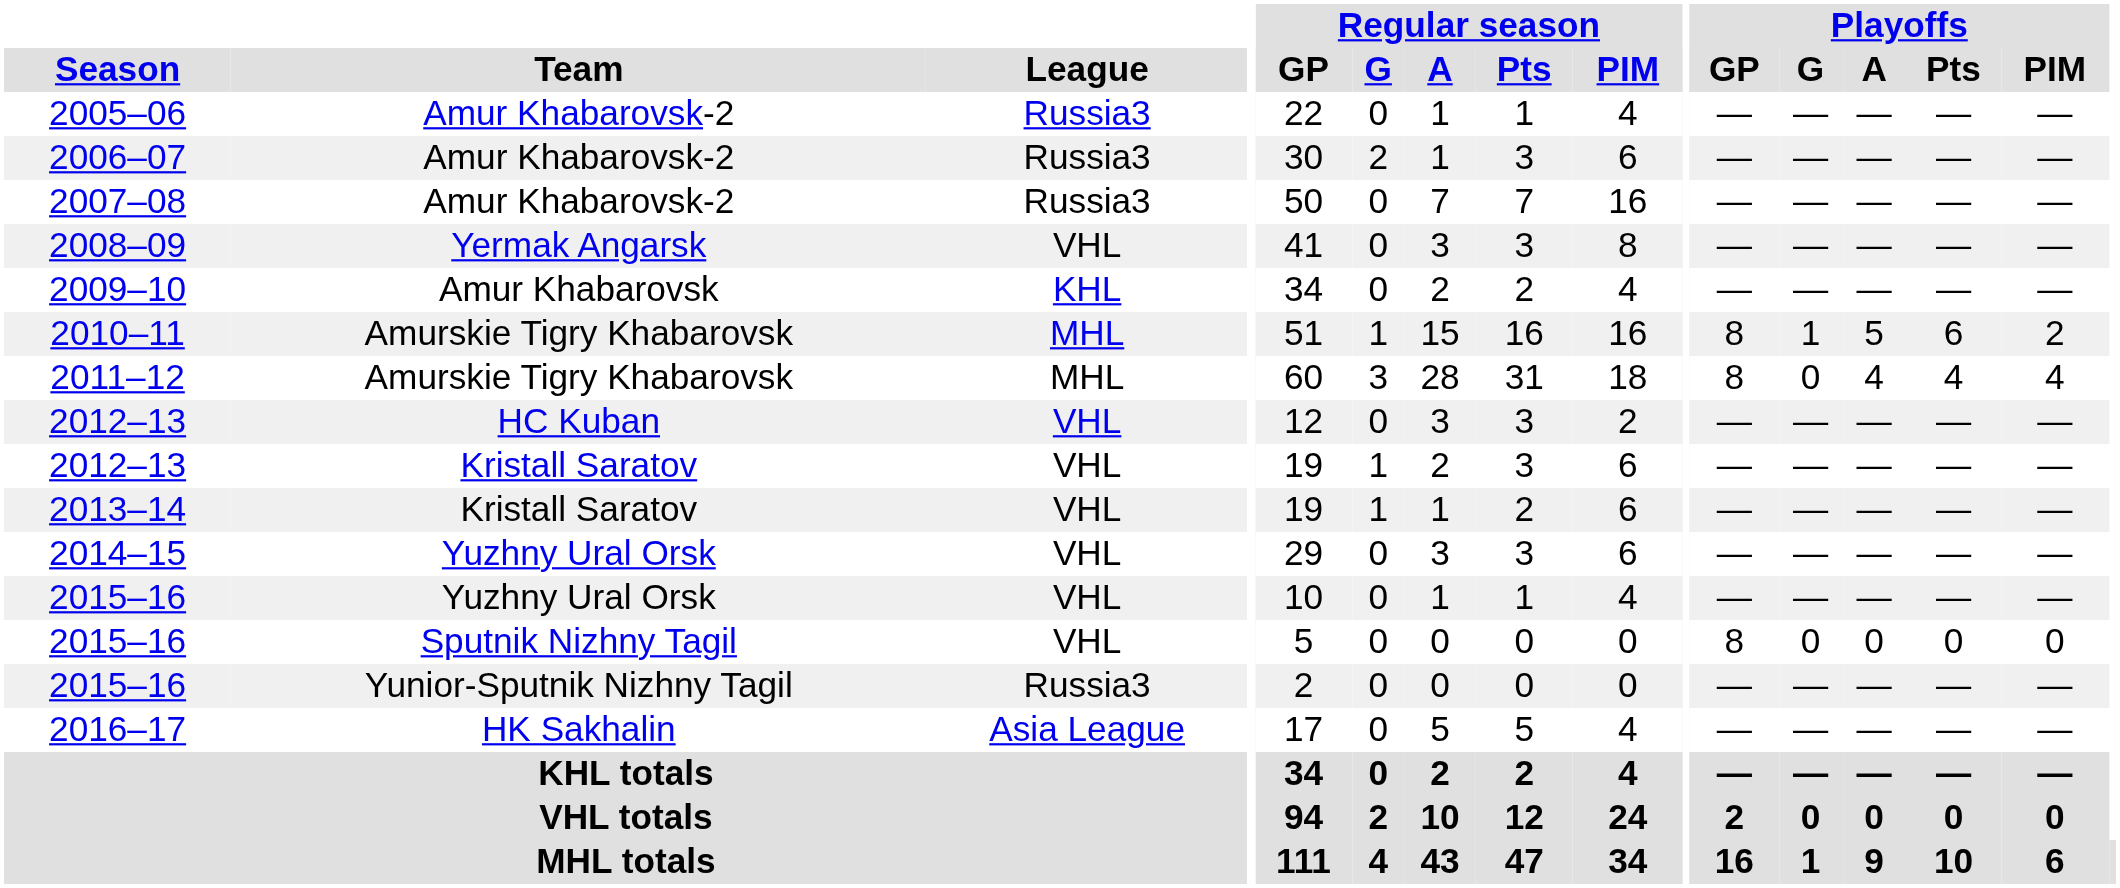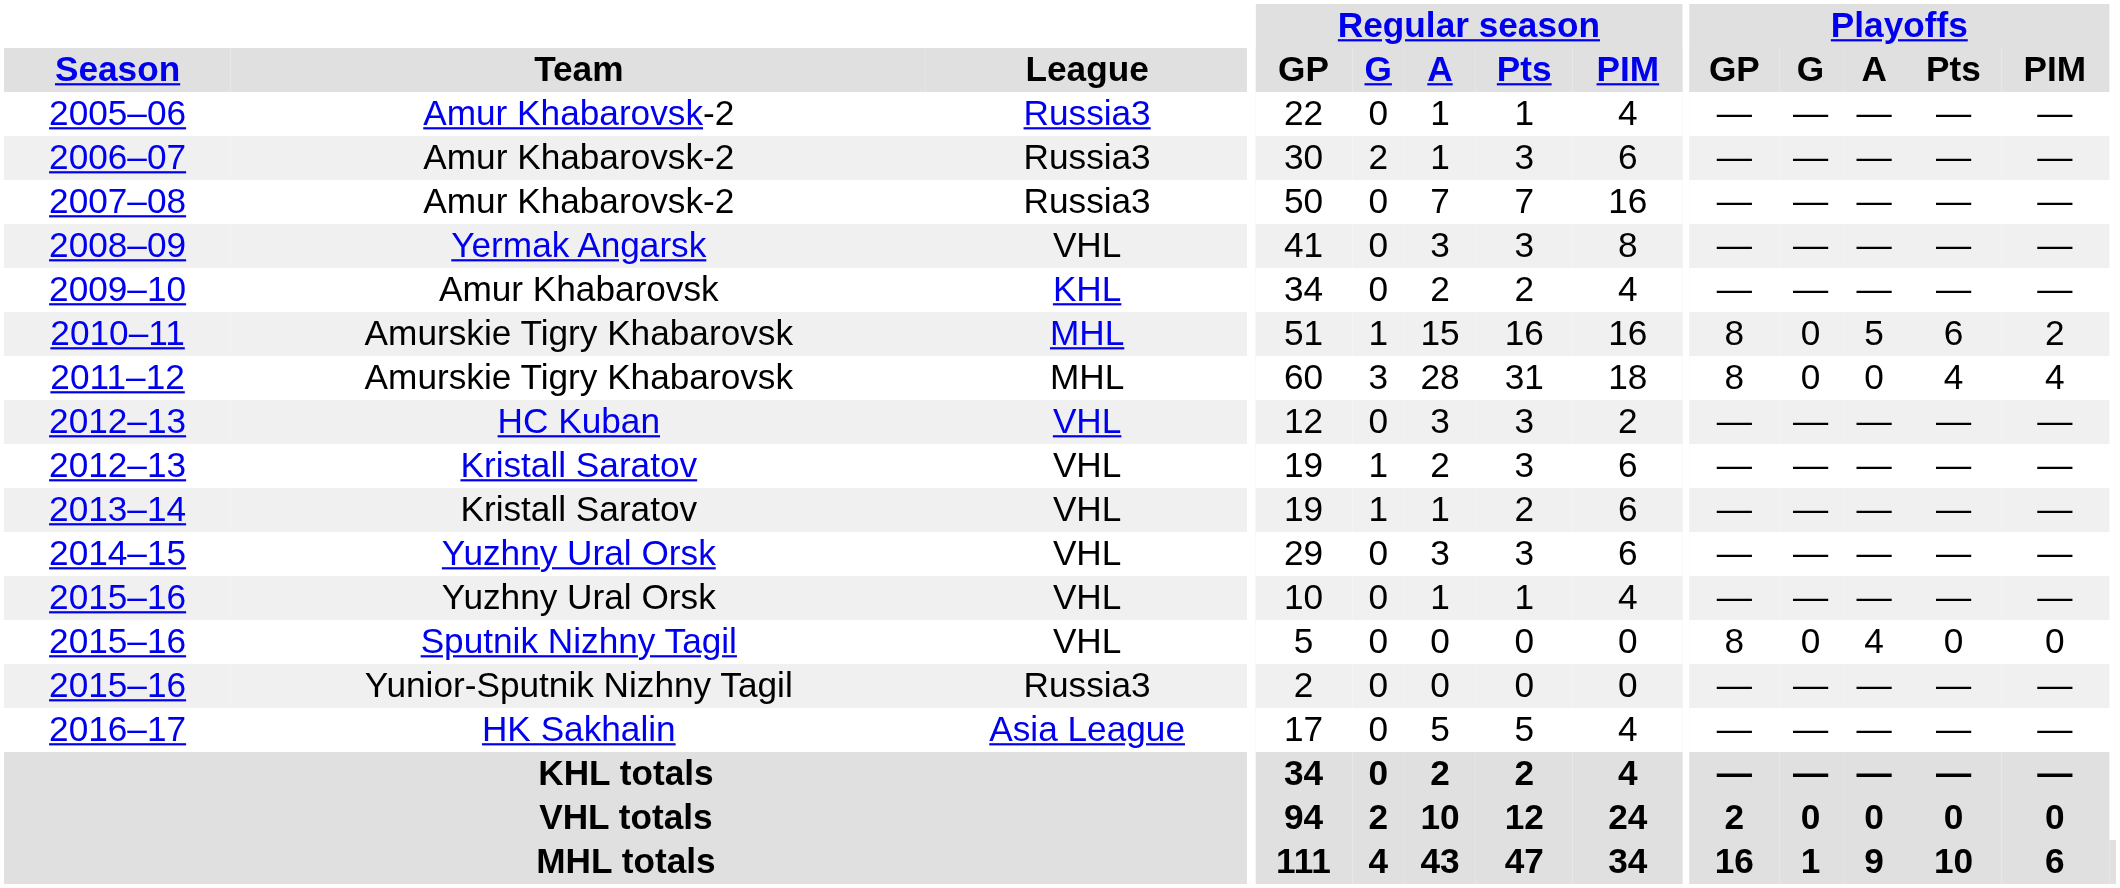2010–11 | Playoffs / G: 1 -> 0
2011–12 | Playoffs / A: 4 -> 0
2015–16 / Sputnik Nizhny Tagil | Playoffs / A: 0 -> 4
